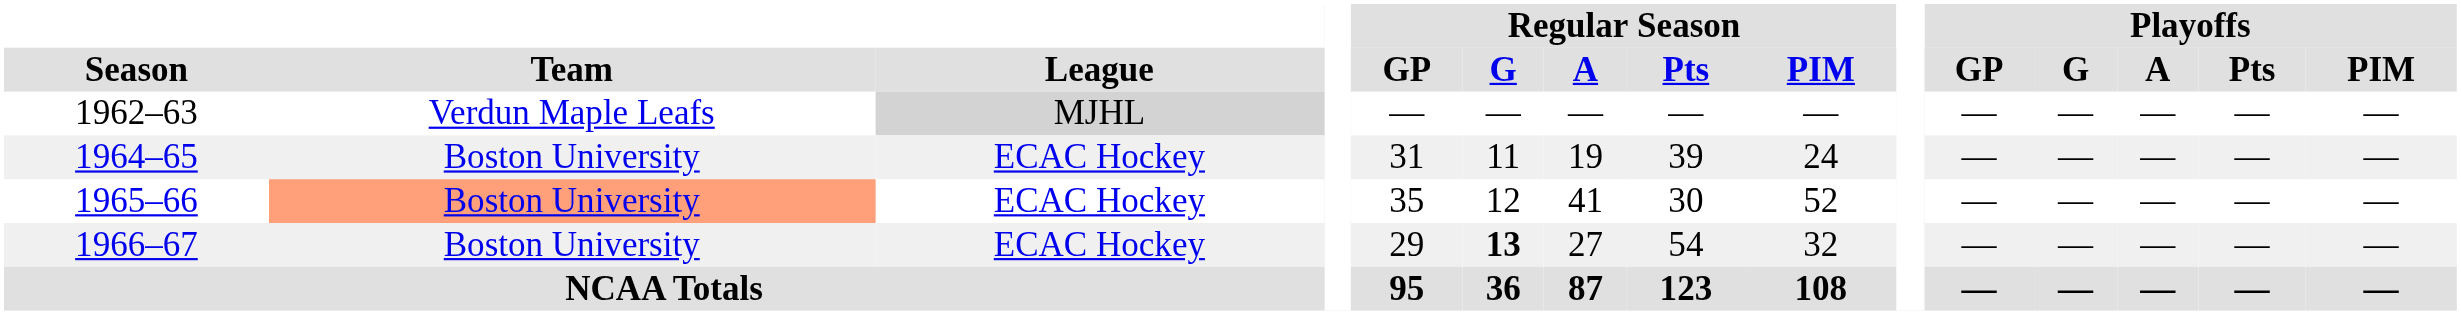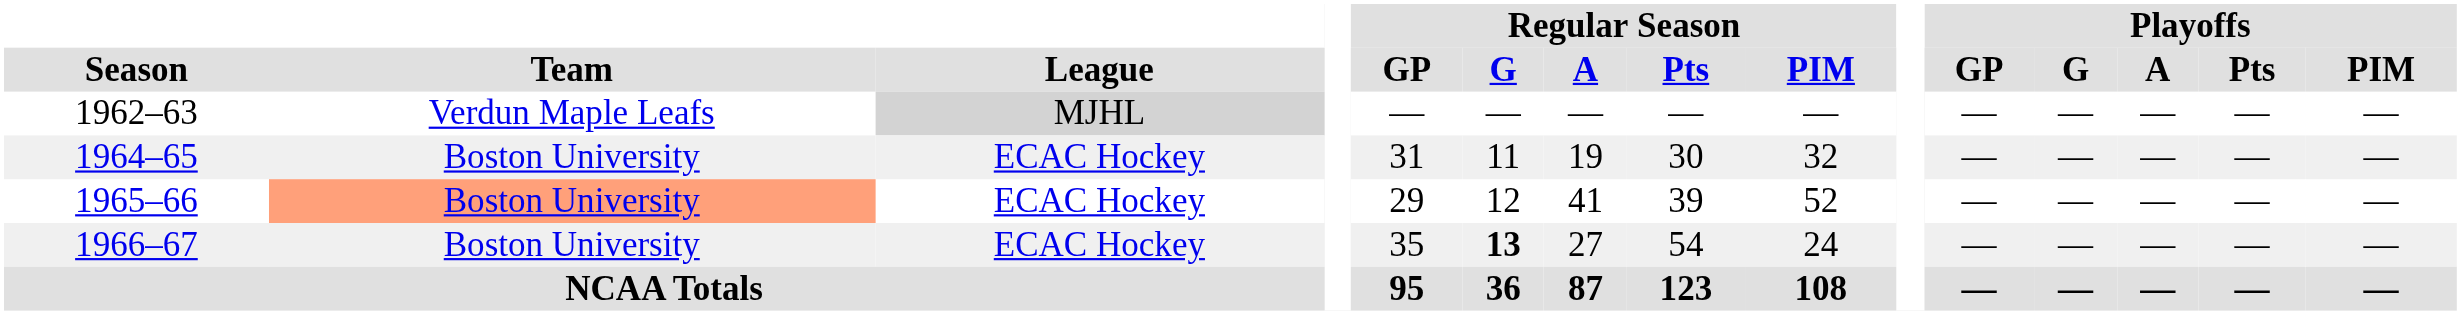1964–65 | Regular Season / Pts: 39 -> 30
1964–65 | Regular Season / PIM: 24 -> 32
1965–66 | Regular Season / GP: 35 -> 29
1965–66 | Regular Season / Pts: 30 -> 39
1966–67 | Regular Season / GP: 29 -> 35
1966–67 | Regular Season / PIM: 32 -> 24
